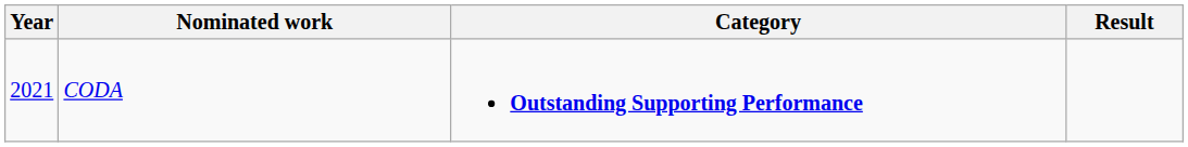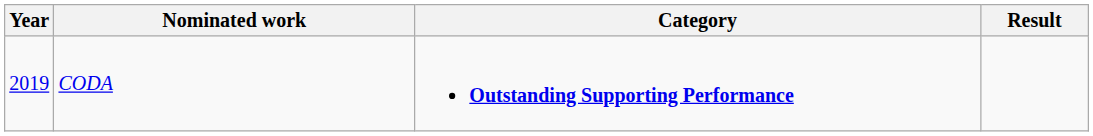CODA | Year: 2021 -> 2019
